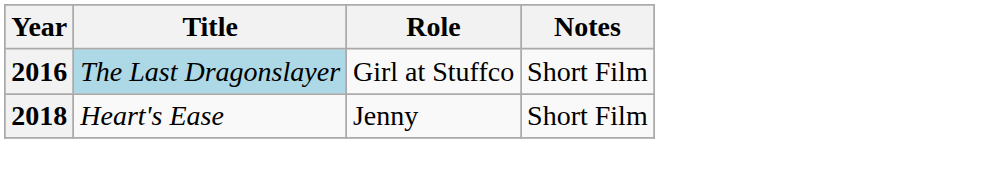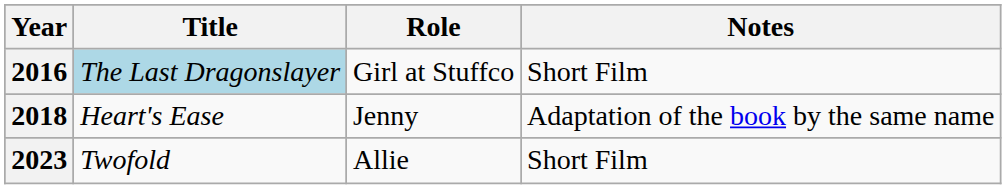2018 | Notes: Short Film -> Adaptation of the book by the same name
+ row: 2023 | Twofold | Allie | Short Film
